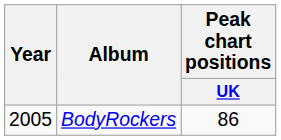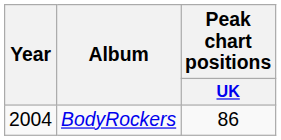BodyRockers | Year: 2005 -> 2004
